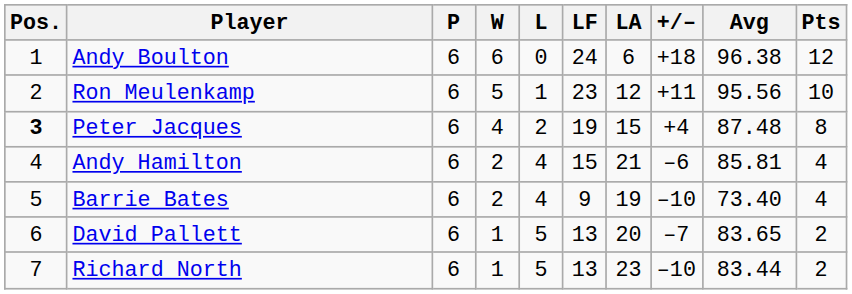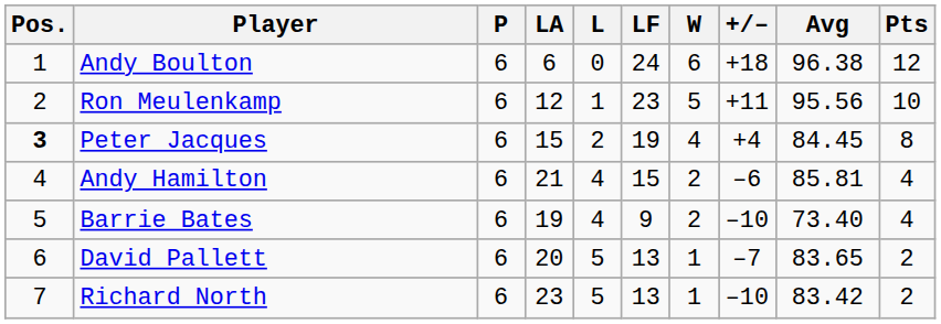columns swapped: W <-> LA
Peter Jacques | Avg: 87.48 -> 84.45
Richard North | Avg: 83.44 -> 83.42
